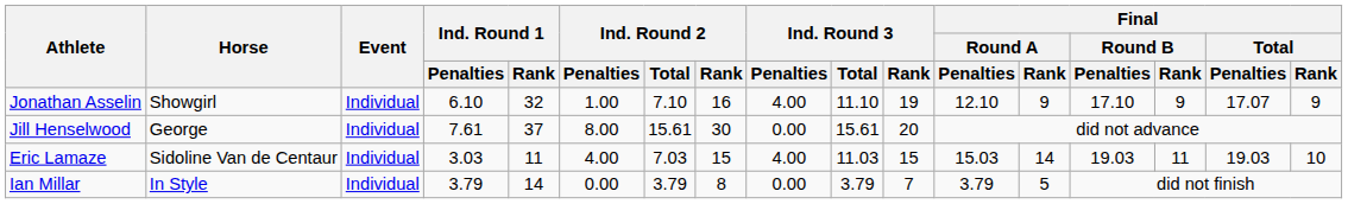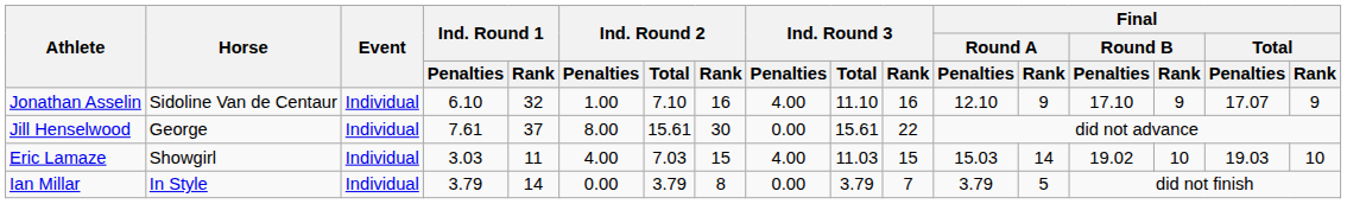Jonathan Asselin | Horse: Showgirl -> Sidoline Van de Centaur
Jonathan Asselin | Ind. Round 3 / Rank: 19 -> 16
Jill Henselwood | Ind. Round 3 / Rank: 20 -> 22
Eric Lamaze | Horse: Sidoline Van de Centaur -> Showgirl
Eric Lamaze | Final / Round B / Penalties: 19.03 -> 19.02
Eric Lamaze | Final / Round B / Rank: 11 -> 10
